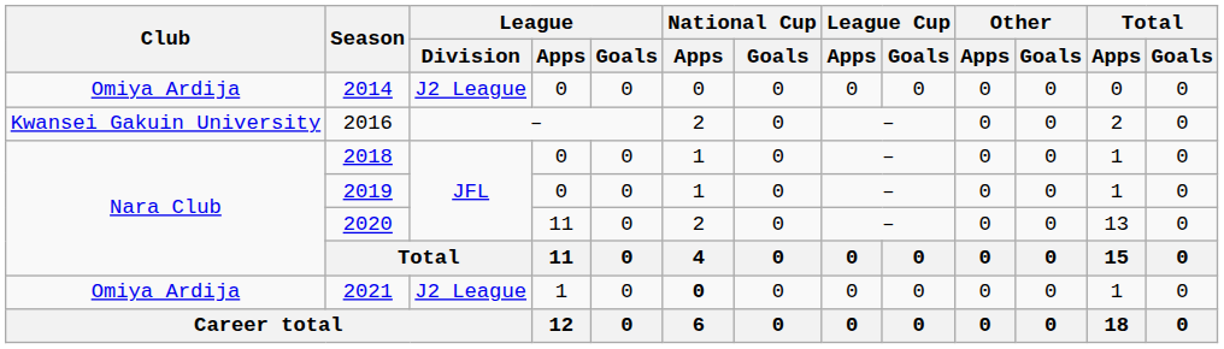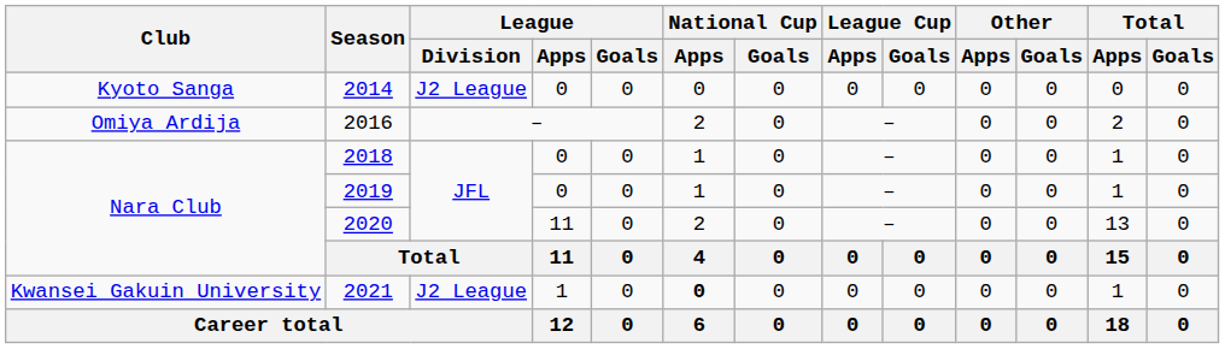2014 | Club: Omiya Ardija -> Kyoto Sanga
2016 | Club: Kwansei Gakuin University -> Omiya Ardija
2021 | Club: Omiya Ardija -> Kwansei Gakuin University
